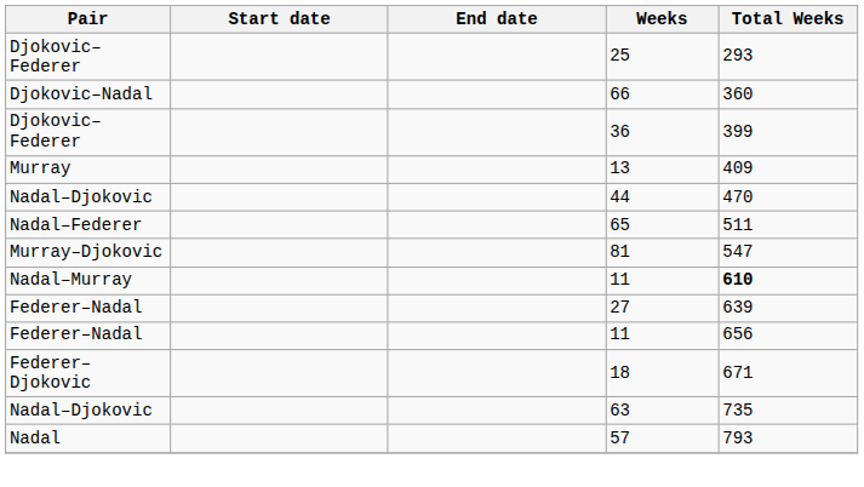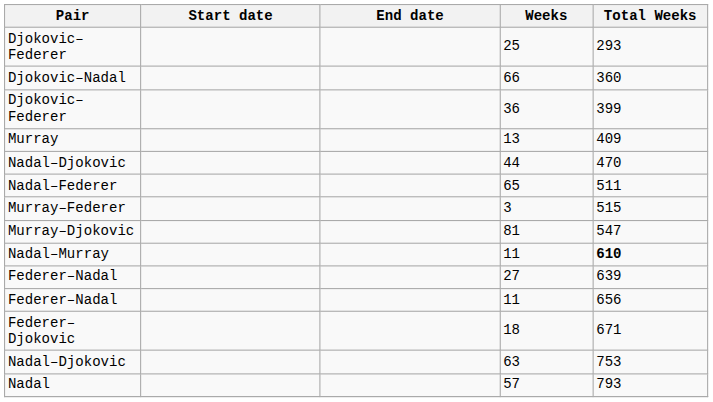+ row: Murray–Federer | 3 | 515
63 | Total Weeks: 735 -> 753
